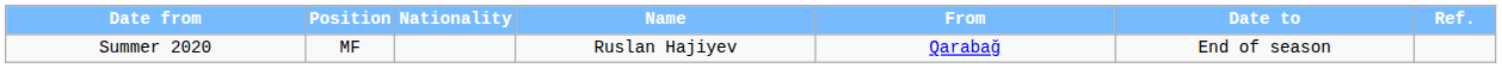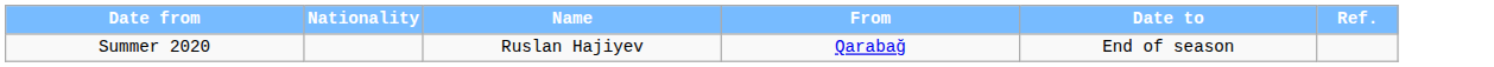- column: Position | MF
